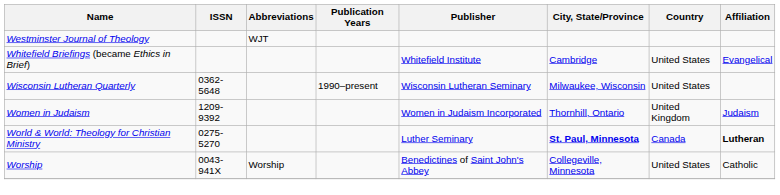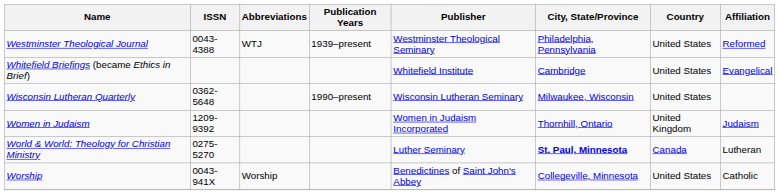- row: Westminster Journal of Theology | WJT
+ row: Westminster Theological Journal | 0043-4388 | WTJ | 1939–present | Westminster Theological Seminary | Philadelphia, Pennsylvania | United States | Reformed
World & World: Theology for Christian Ministry | Affiliation: bold -> normal
